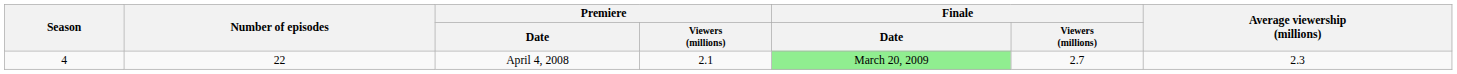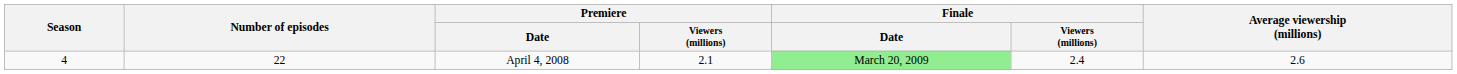April 4, 2008 | Finale / Viewers (millions): 2.7 -> 2.4
April 4, 2008 | Average viewership (millions): 2.3 -> 2.6
